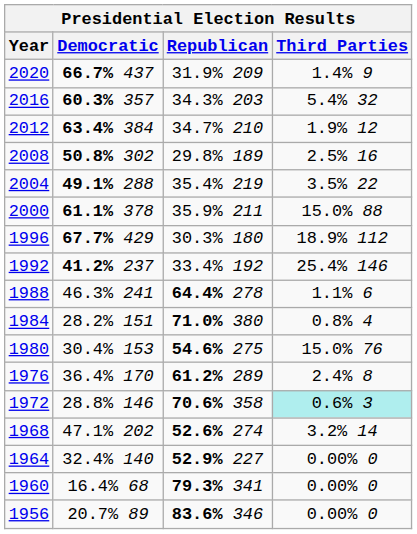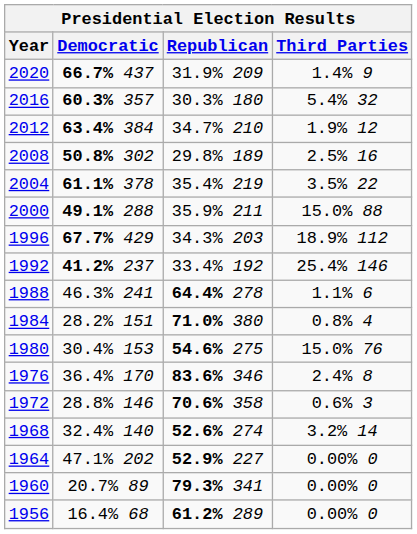2016 | Republican: 34.3% 203 -> 30.3% 180
2004 | Democratic: 49.1% 288 -> 61.1% 378
2000 | Democratic: 61.1% 378 -> 49.1% 288
1996 | Republican: 30.3% 180 -> 34.3% 203
1976 | Republican: 61.2% 289 -> 83.6% 346
1972 | Third Parties: paleturquoise background -> no background
1968 | Democratic: 47.1% 202 -> 32.4% 140
1964 | Democratic: 32.4% 140 -> 47.1% 202
1960 | Democratic: 16.4% 68 -> 20.7% 89
1956 | Democratic: 20.7% 89 -> 16.4% 68
1956 | Republican: 83.6% 346 -> 61.2% 289
